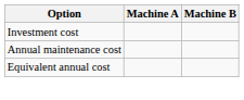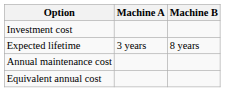+ row: Expected lifetime | 3 years | 8 years
